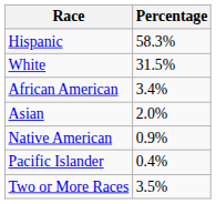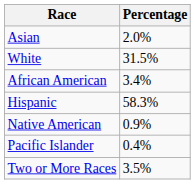rows swapped: Hispanic <-> Asian
